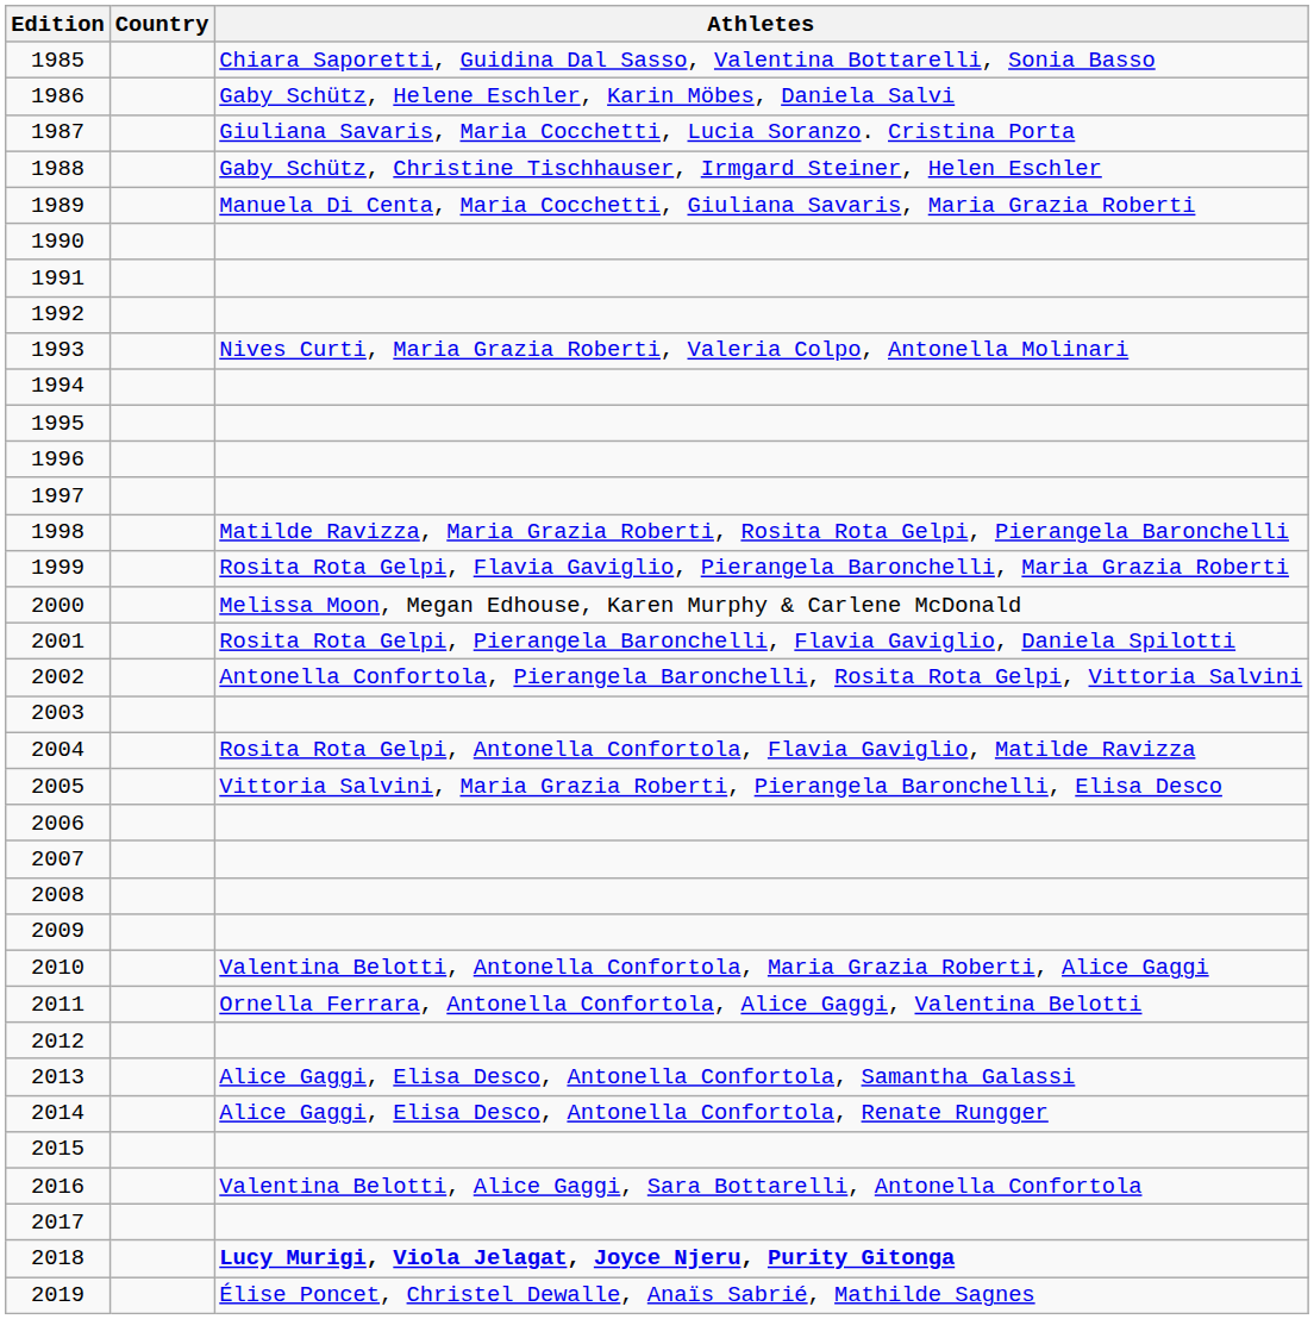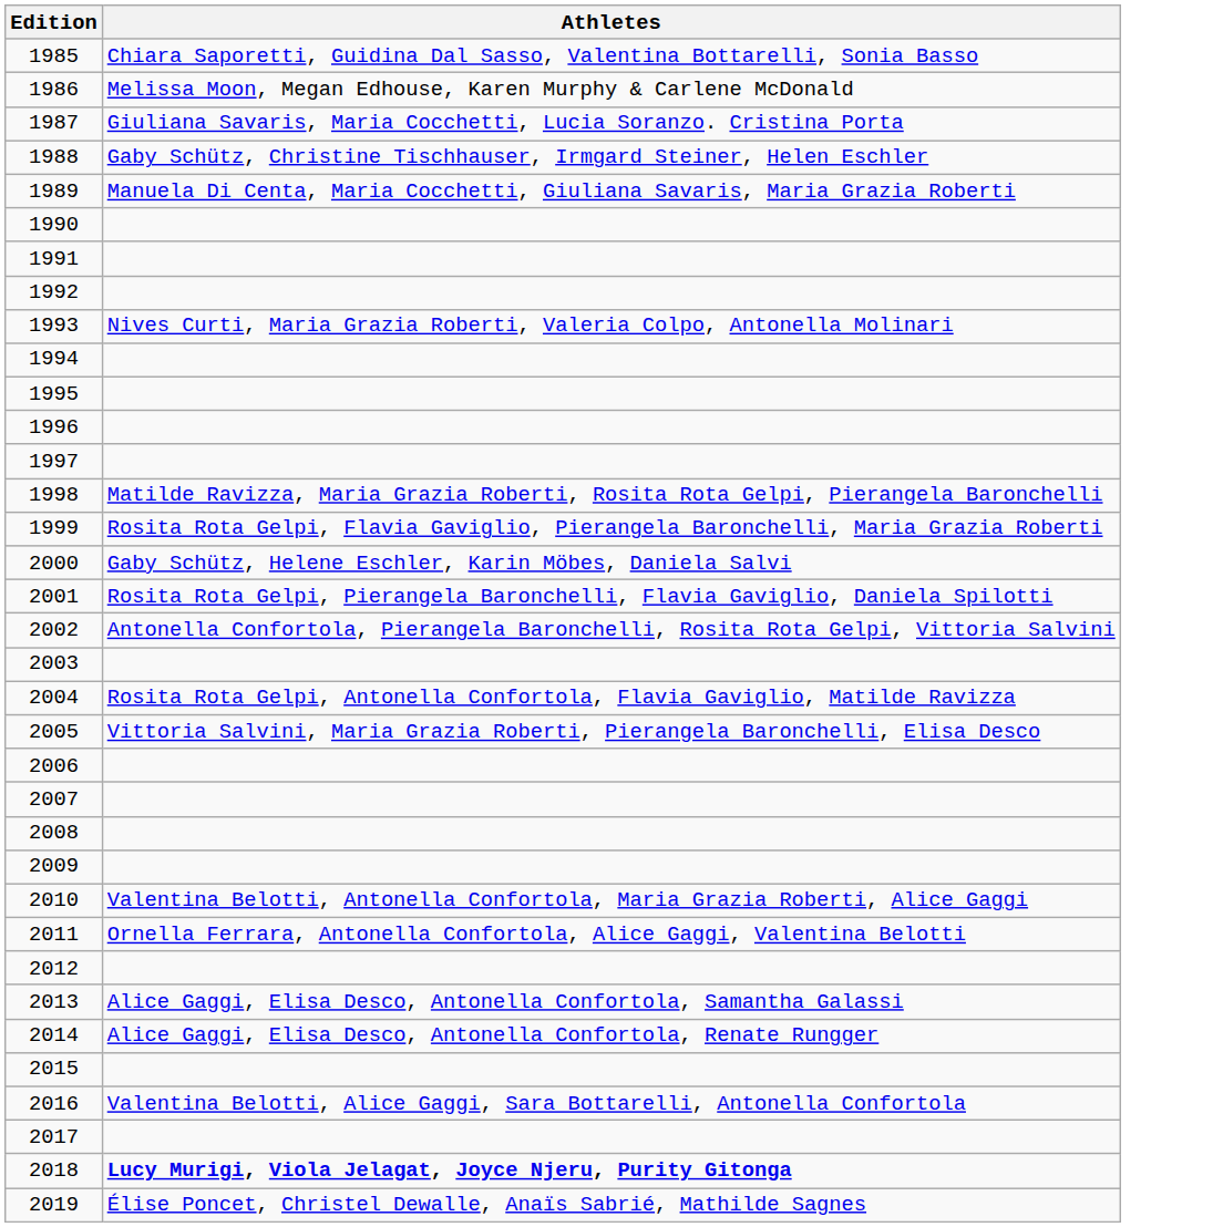- column: Country
1986 | Athletes: Gaby Schütz, Helene Eschler, Karin Möbes, Daniela Salvi -> Melissa Moon, Megan Edhouse, Karen Murphy & Carlene McDonald
2000 | Athletes: Melissa Moon, Megan Edhouse, Karen Murphy & Carlene McDonald -> Gaby Schütz, Helene Eschler, Karin Möbes, Daniela Salvi
